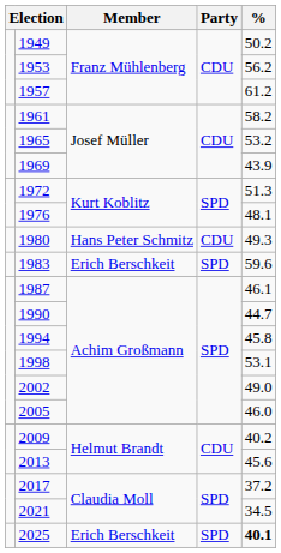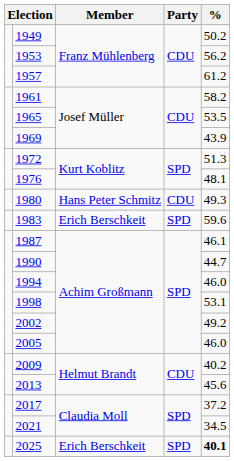1965 | %: 53.2 -> 53.5
1994 | %: 45.8 -> 46.0
2002 | %: 49.0 -> 49.2
